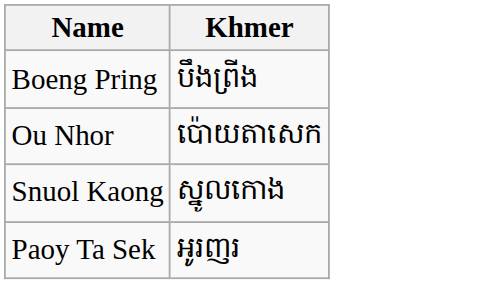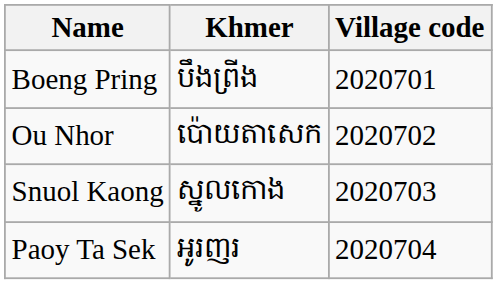+ column: Village code | 2020701 | 2020702 | 2020703 | 2020704
